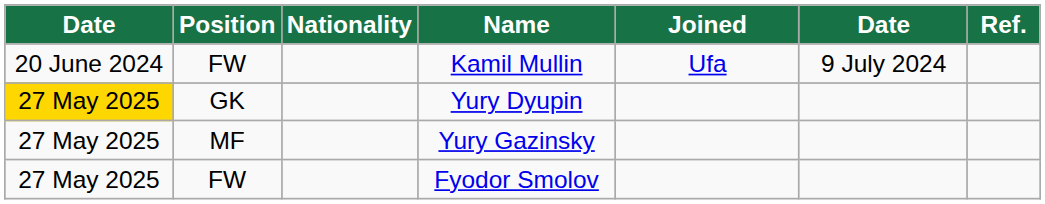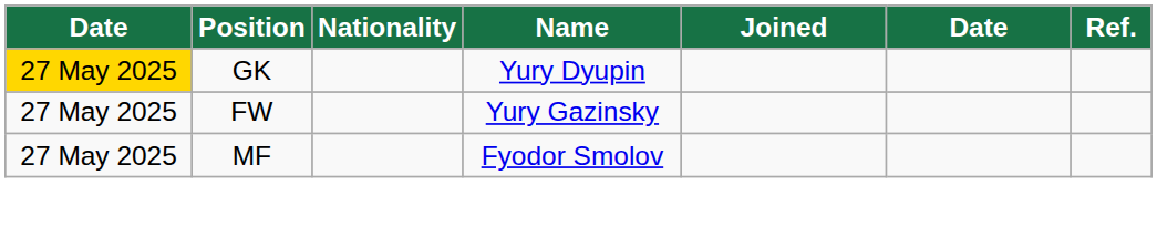- row: 20 June 2024 | FW | Kamil Mullin | Ufa | 9 July 2024
Yury Gazinsky | Position: MF -> FW
Fyodor Smolov | Position: FW -> MF
